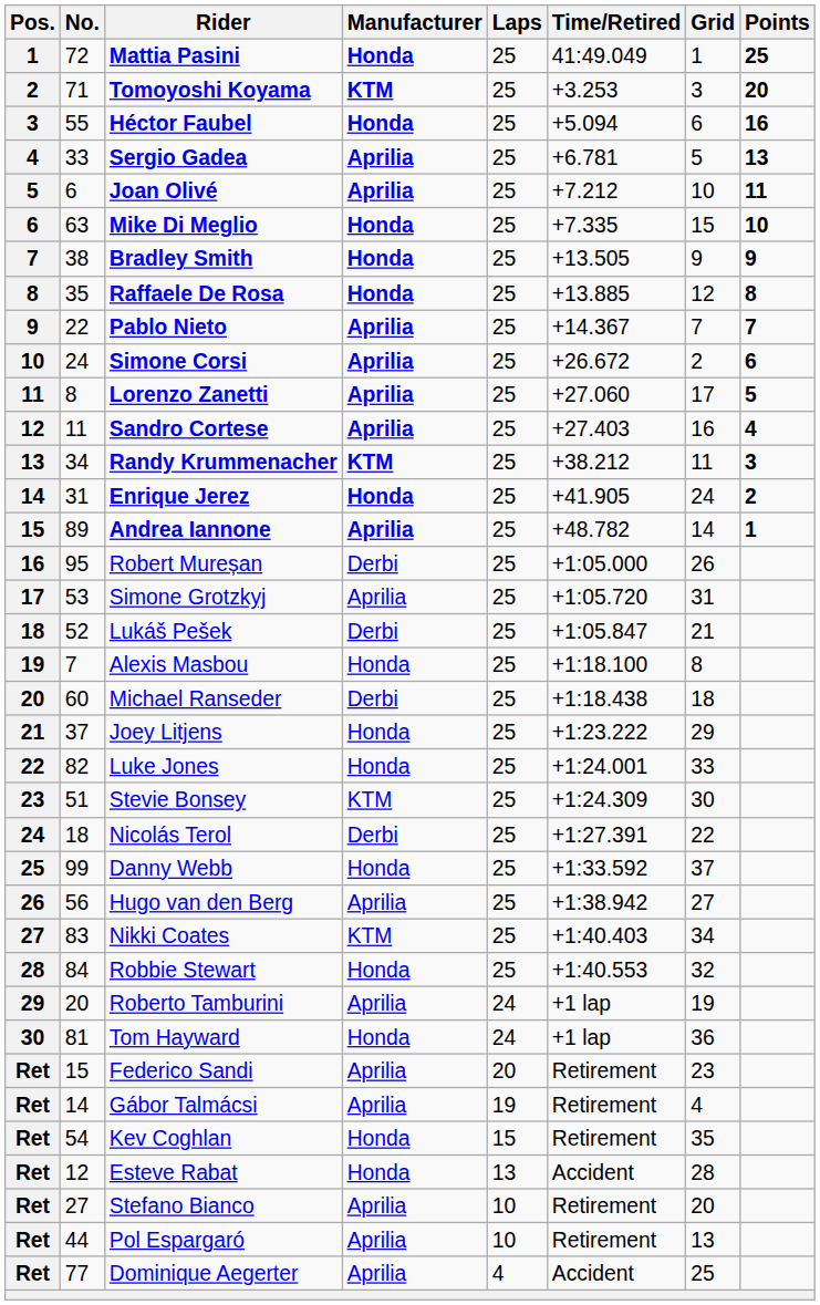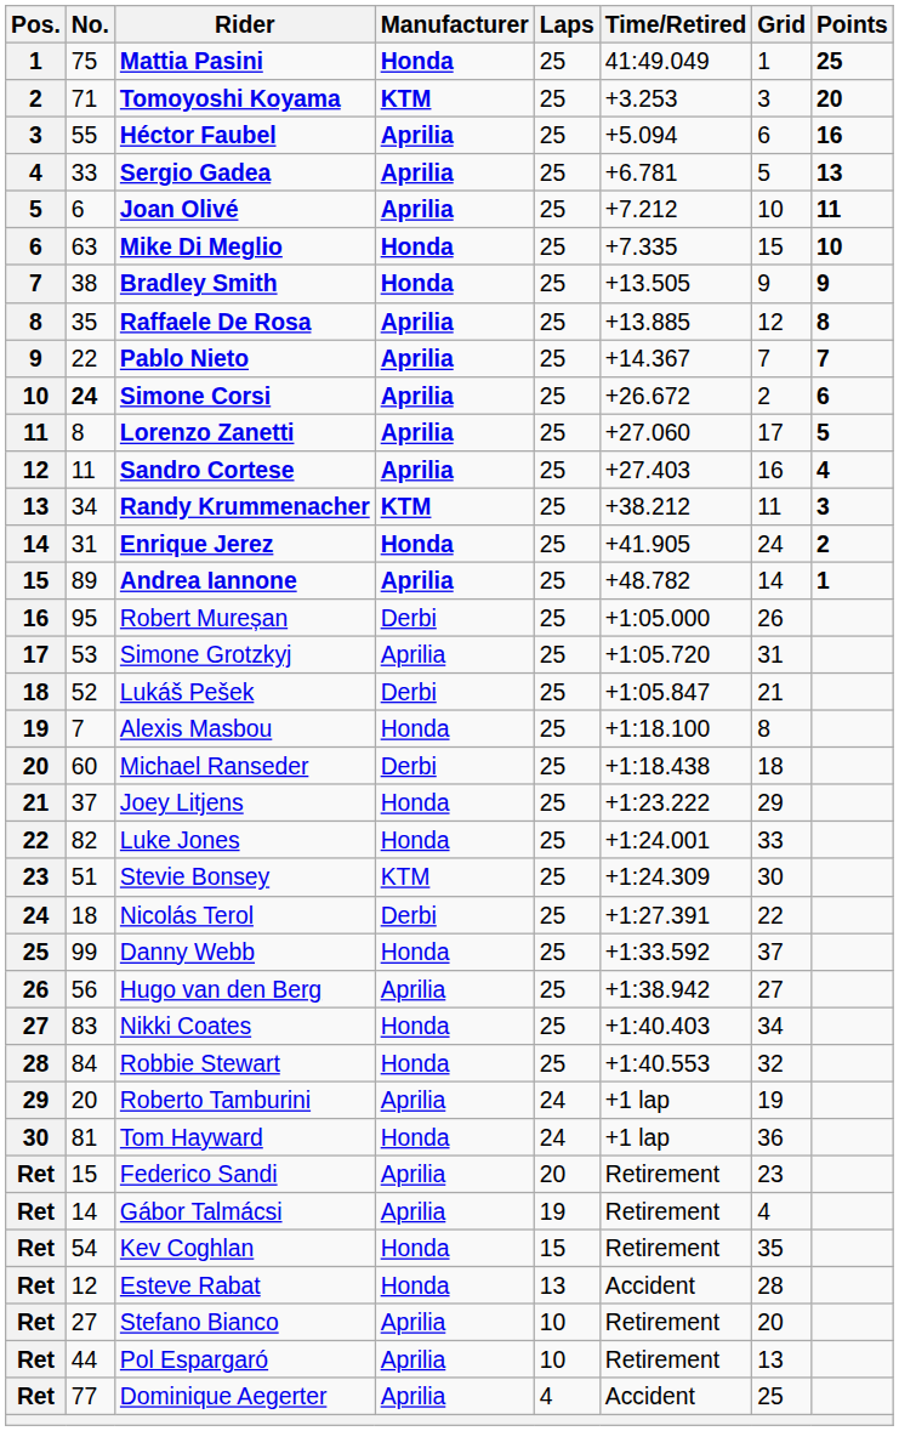Mattia Pasini | No.: 72 -> 75
Héctor Faubel | Manufacturer: Honda -> Aprilia
Raffaele De Rosa | Manufacturer: Honda -> Aprilia
Simone Corsi | No.: normal -> bold
Nikki Coates | Manufacturer: KTM -> Honda
